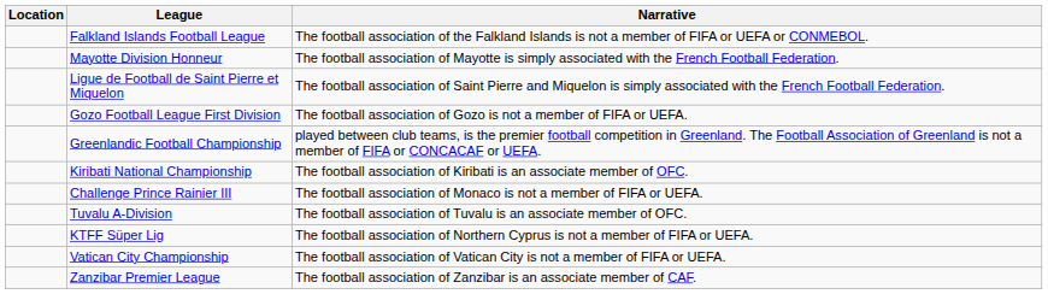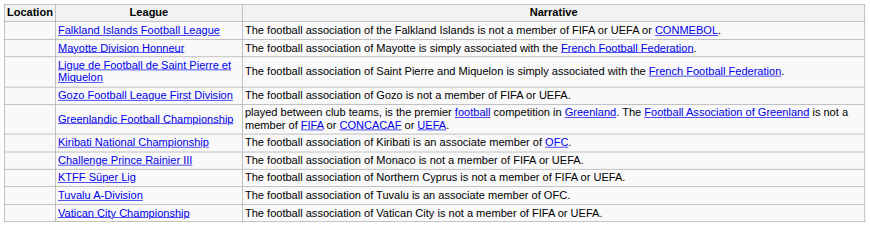rows swapped: KTFF Süper Lig <-> Tuvalu A-Division
- row: Zanzibar Premier League | The football association of Zanzibar is an associate member of CAF.
